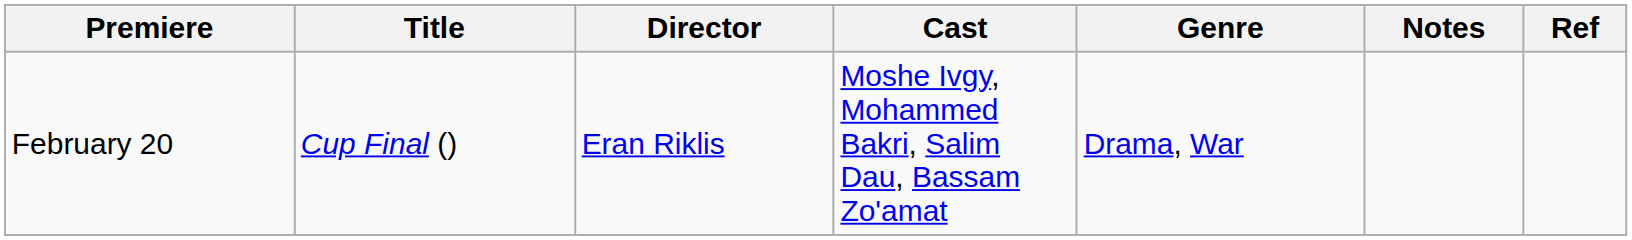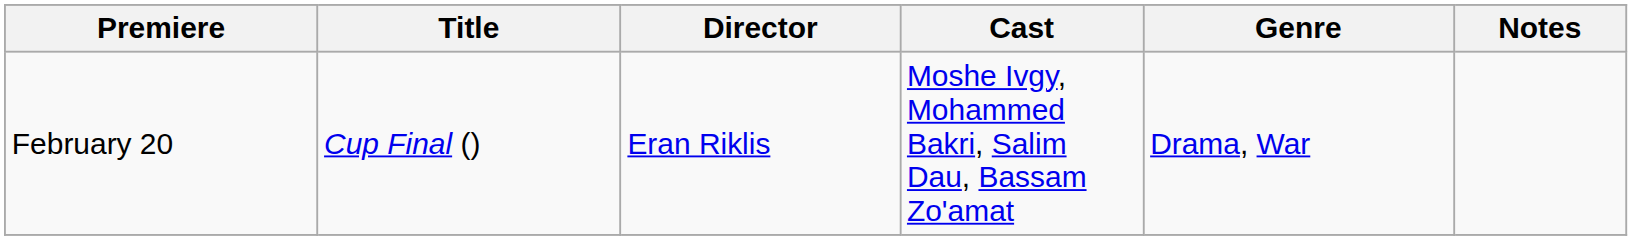- column: Ref
